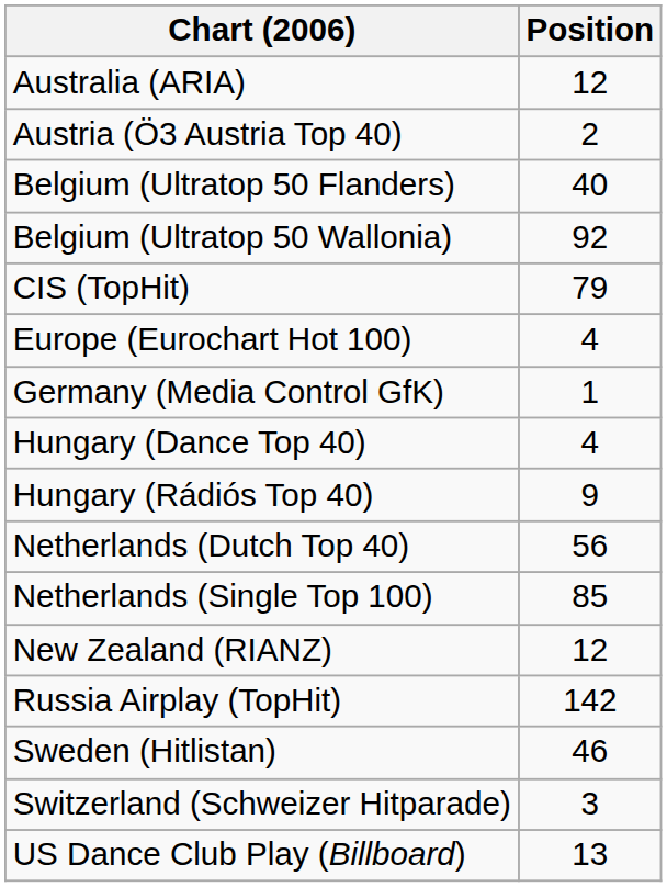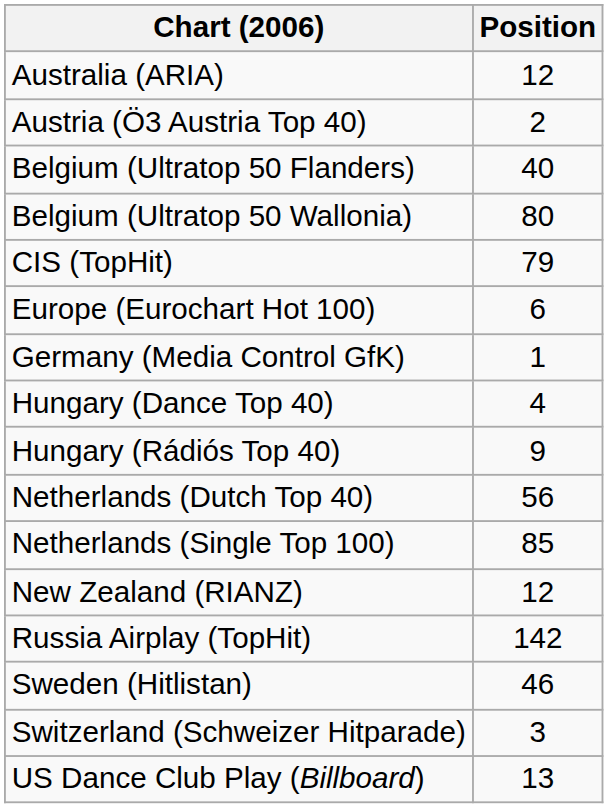Belgium (Ultratop 50 Wallonia) | Position: 92 -> 80
Europe (Eurochart Hot 100) | Position: 4 -> 6
